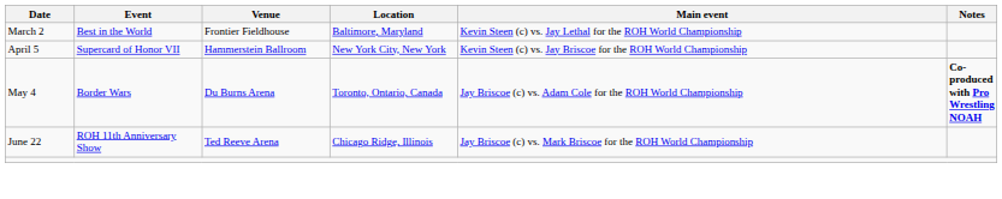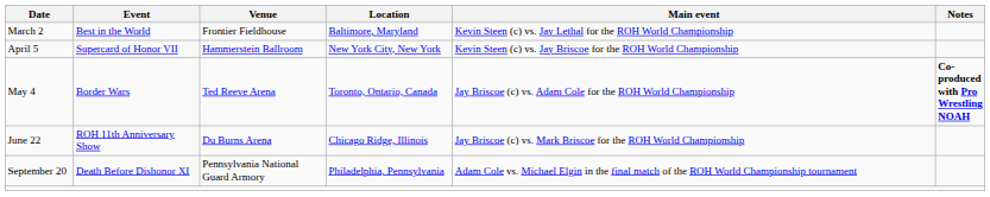May 4 | Venue: Du Burns Arena -> Ted Reeve Arena
June 22 | Venue: Ted Reeve Arena -> Du Burns Arena
+ row: September 20 | Death Before Dishonor XI | Pennsylvania National Guard Armory | Philadelphia, Pennsylvania | Adam Cole vs. Michael Elgin in the final match of the ROH World Championship tournament
